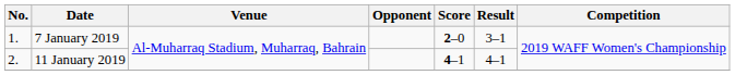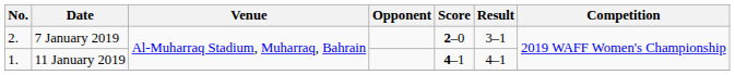7 January 2019 | No.: 1. -> 2.
11 January 2019 | No.: 2. -> 1.
